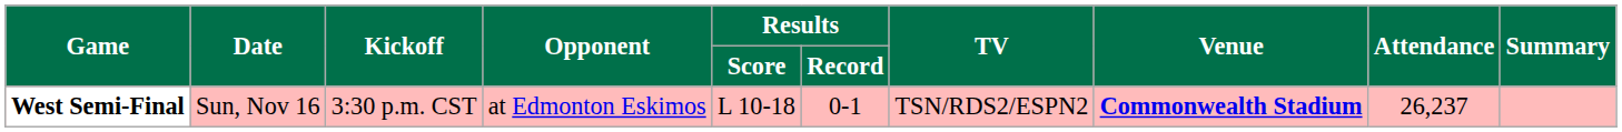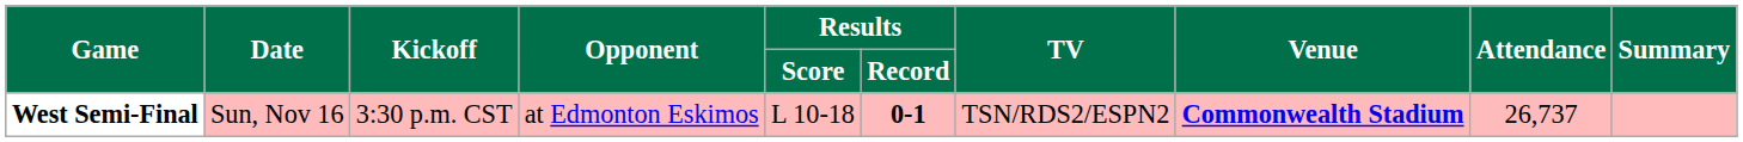West Semi-Final | Results / Record: normal -> bold
West Semi-Final | Attendance: 26,237 -> 26,737
